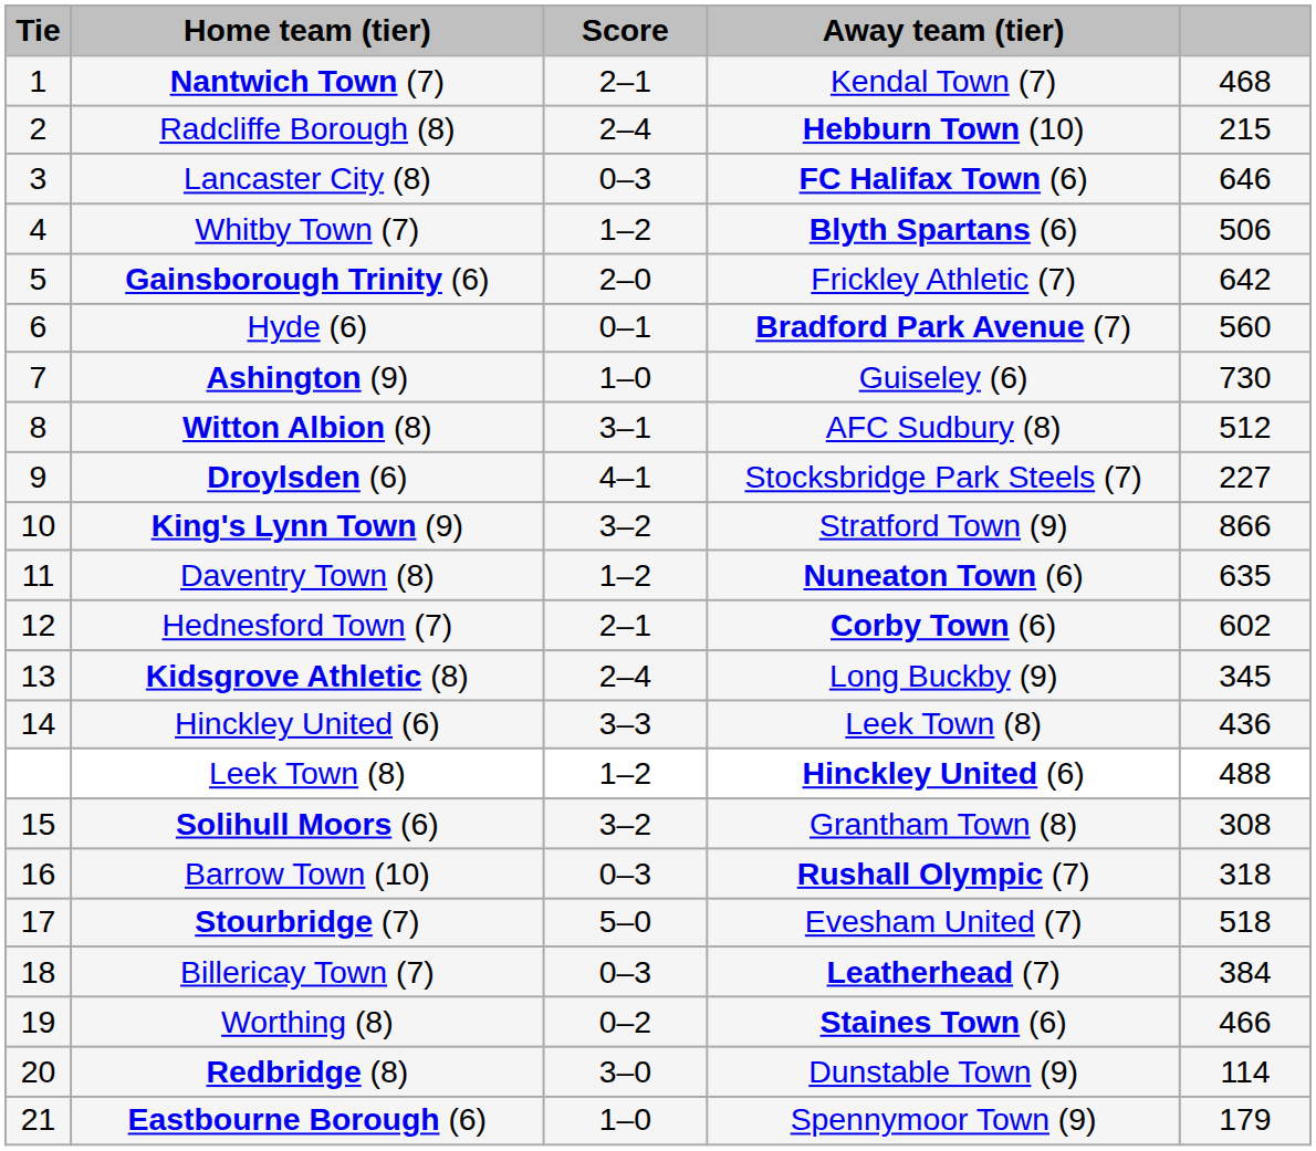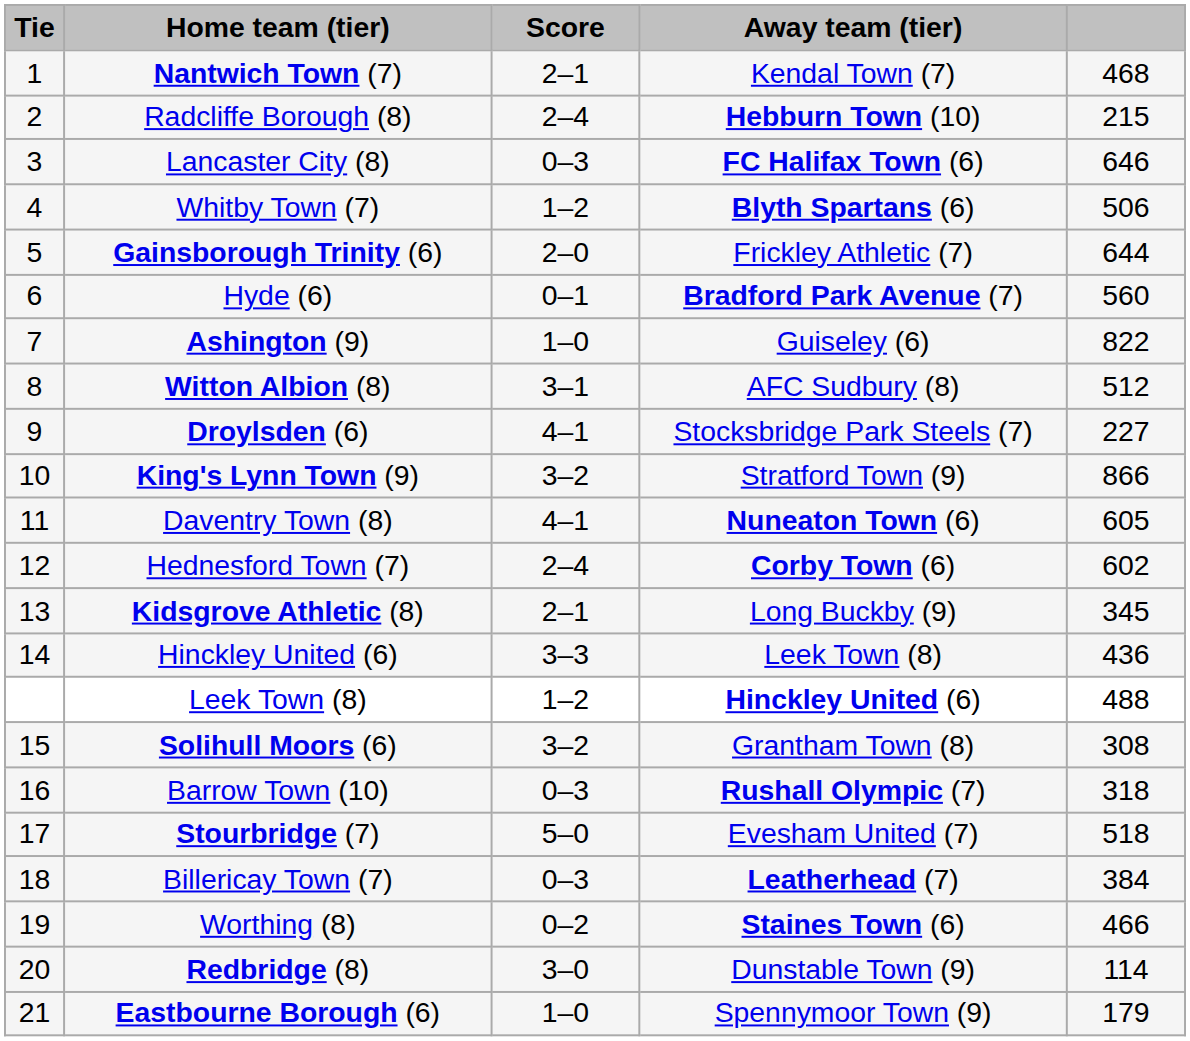Gainsborough Trinity (6) | column 5: 642 -> 644
Ashington (9) | column 5: 730 -> 822
Daventry Town (8) | Score: 1–2 -> 4–1
Daventry Town (8) | column 5: 635 -> 605
Hednesford Town (7) | Score: 2–1 -> 2–4
Kidsgrove Athletic (8) | Score: 2–4 -> 2–1
